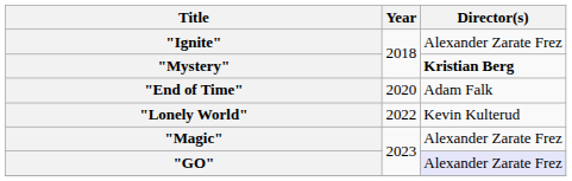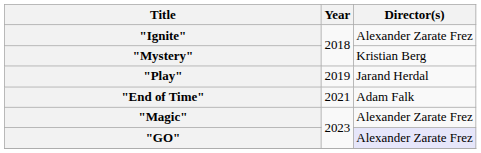"Mystery" | Director(s): bold -> normal
+ row: "Play" | 2019 | Jarand Herdal
"End of Time" | Year: 2020 -> 2021
- row: "Lonely World" | 2022 | Kevin Kulterud
